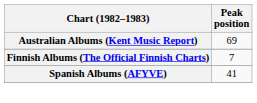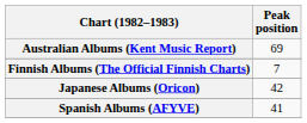+ row: Japanese Albums (Oricon) | 42
